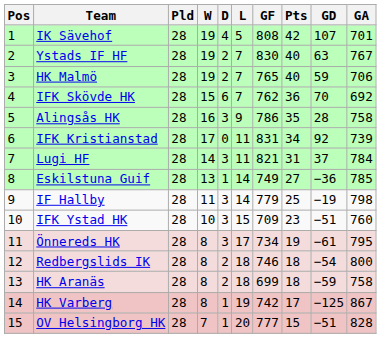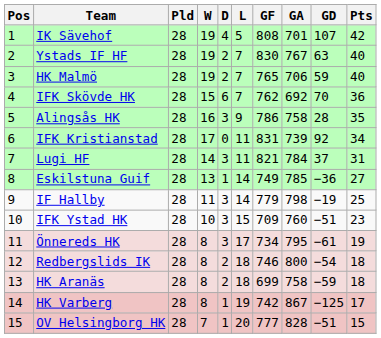columns swapped: GA <-> Pts
